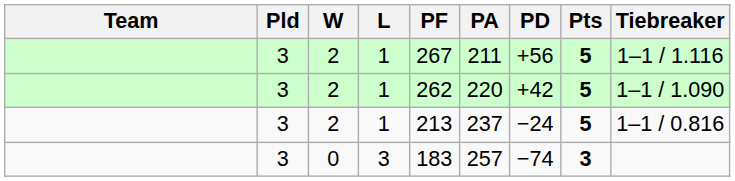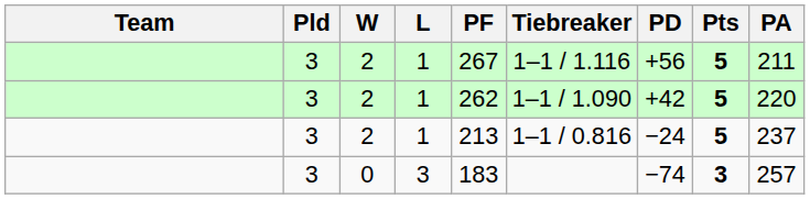columns swapped: PA <-> Tiebreaker
